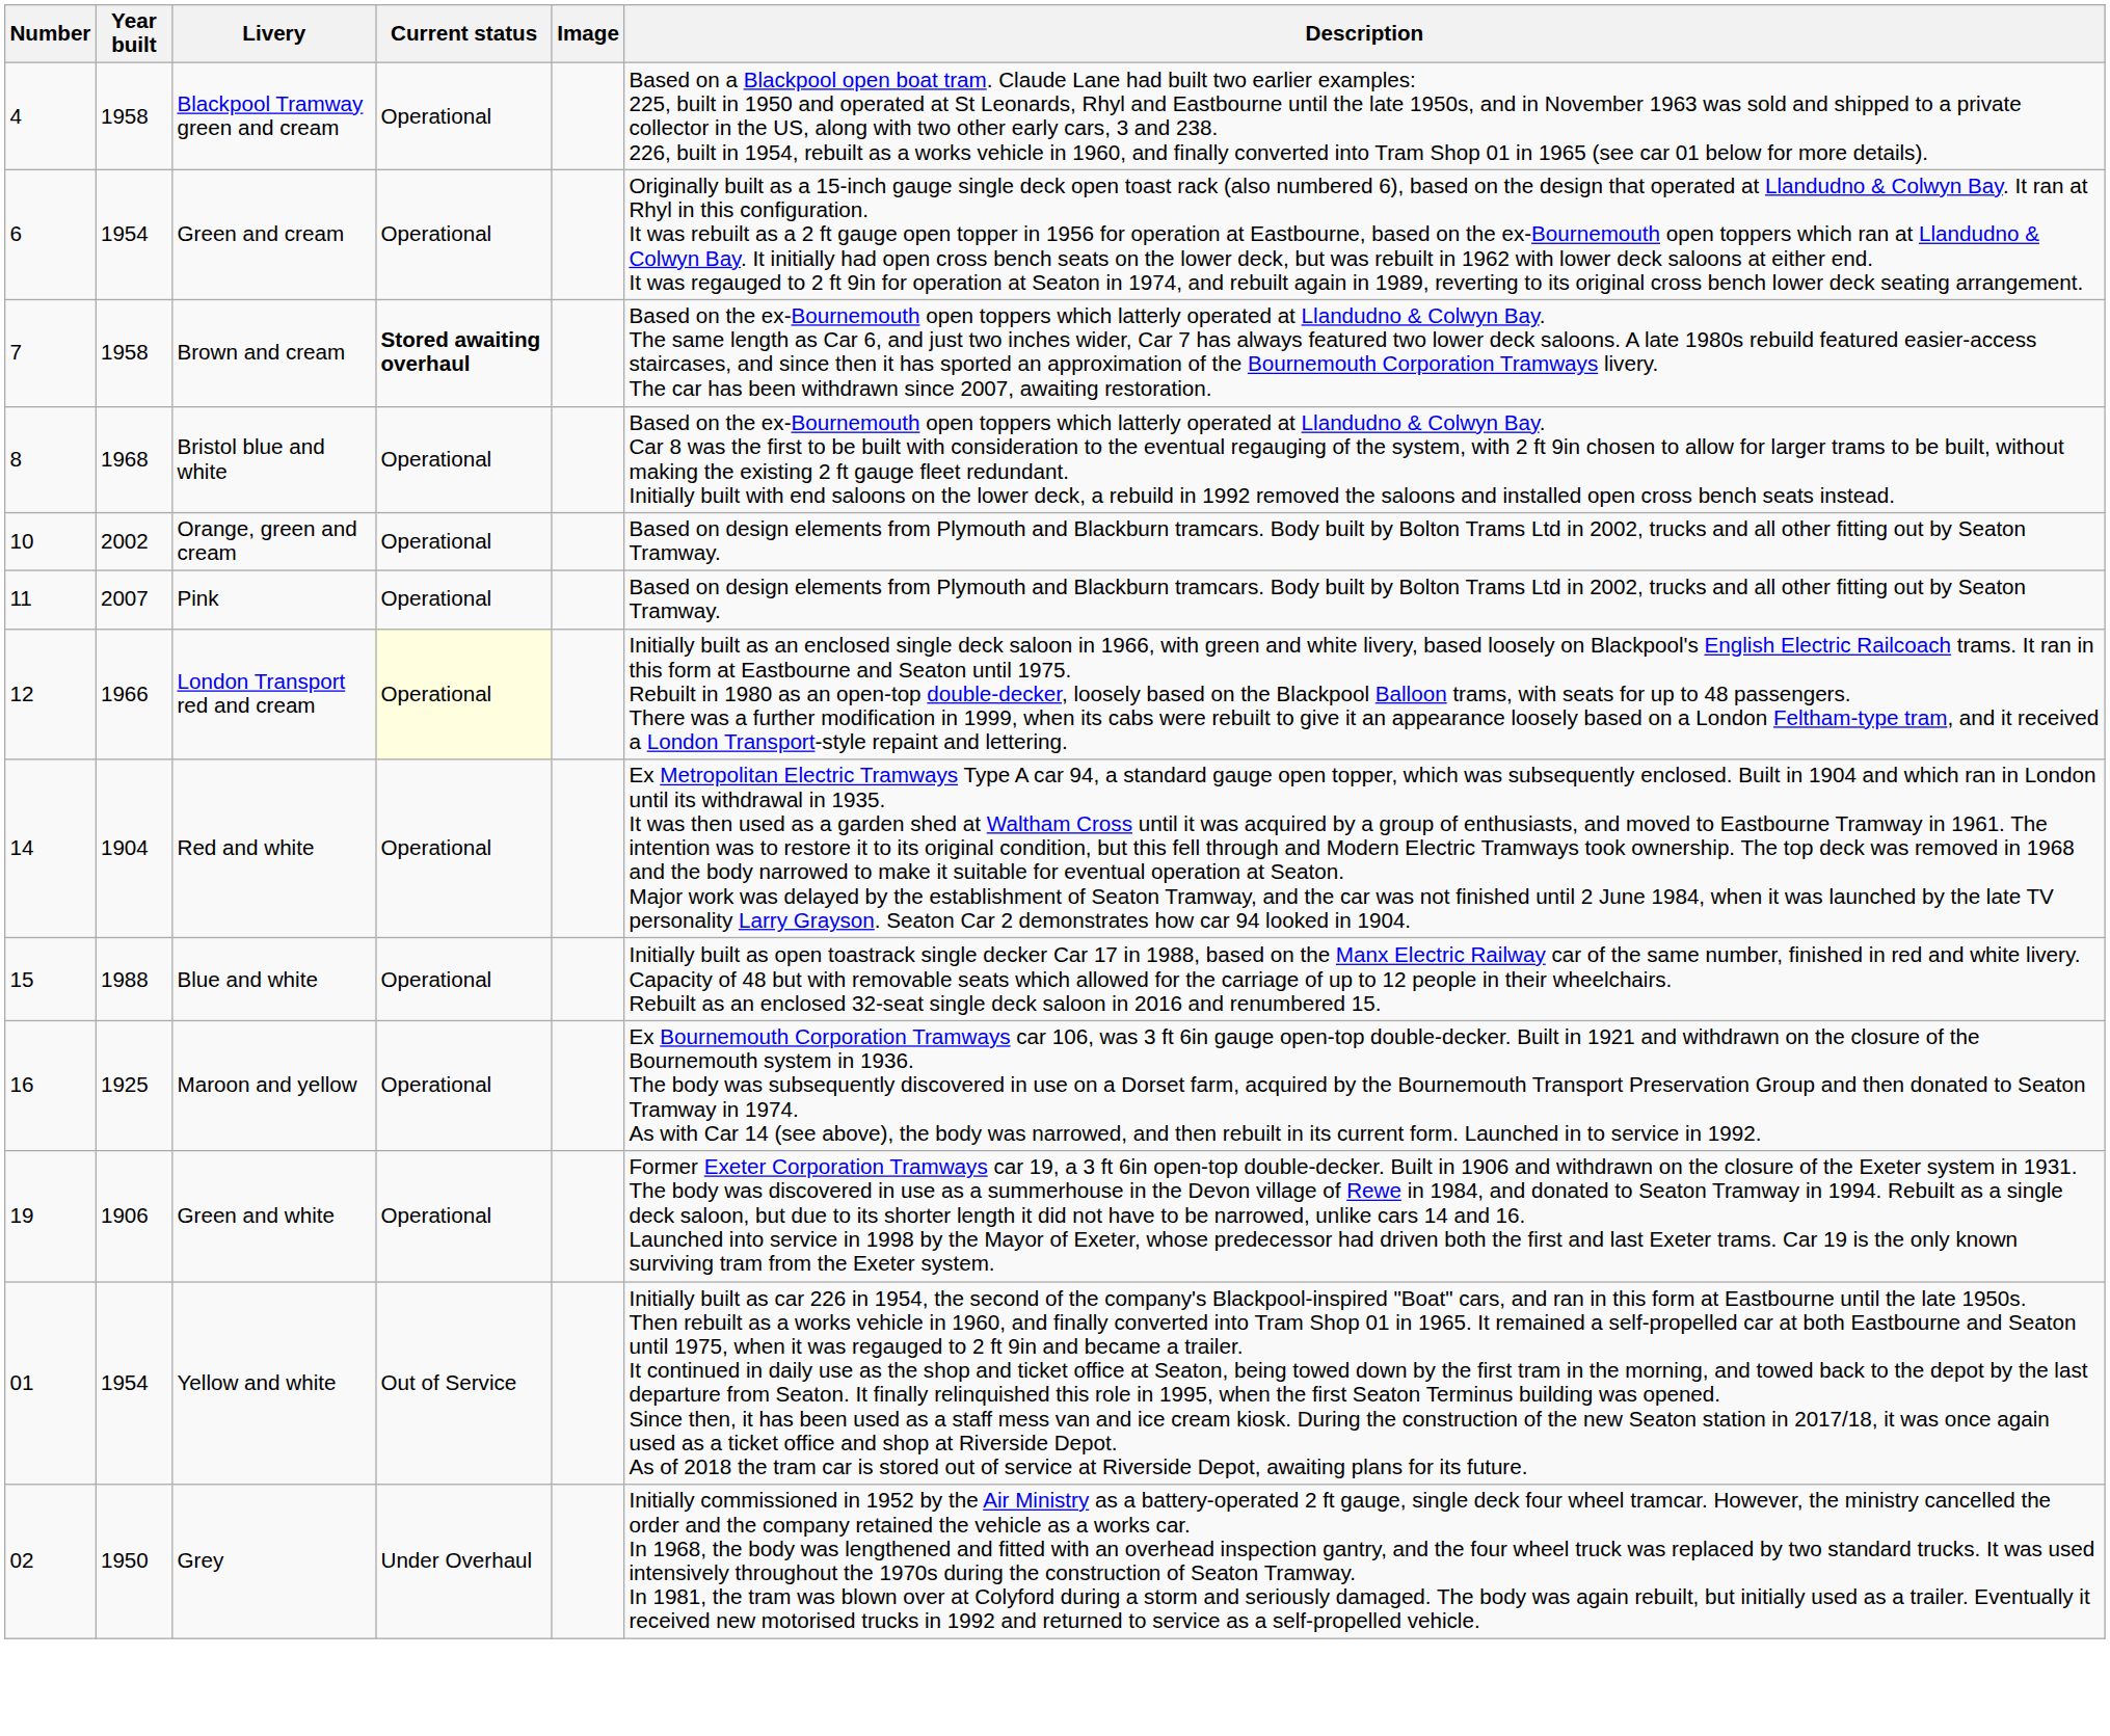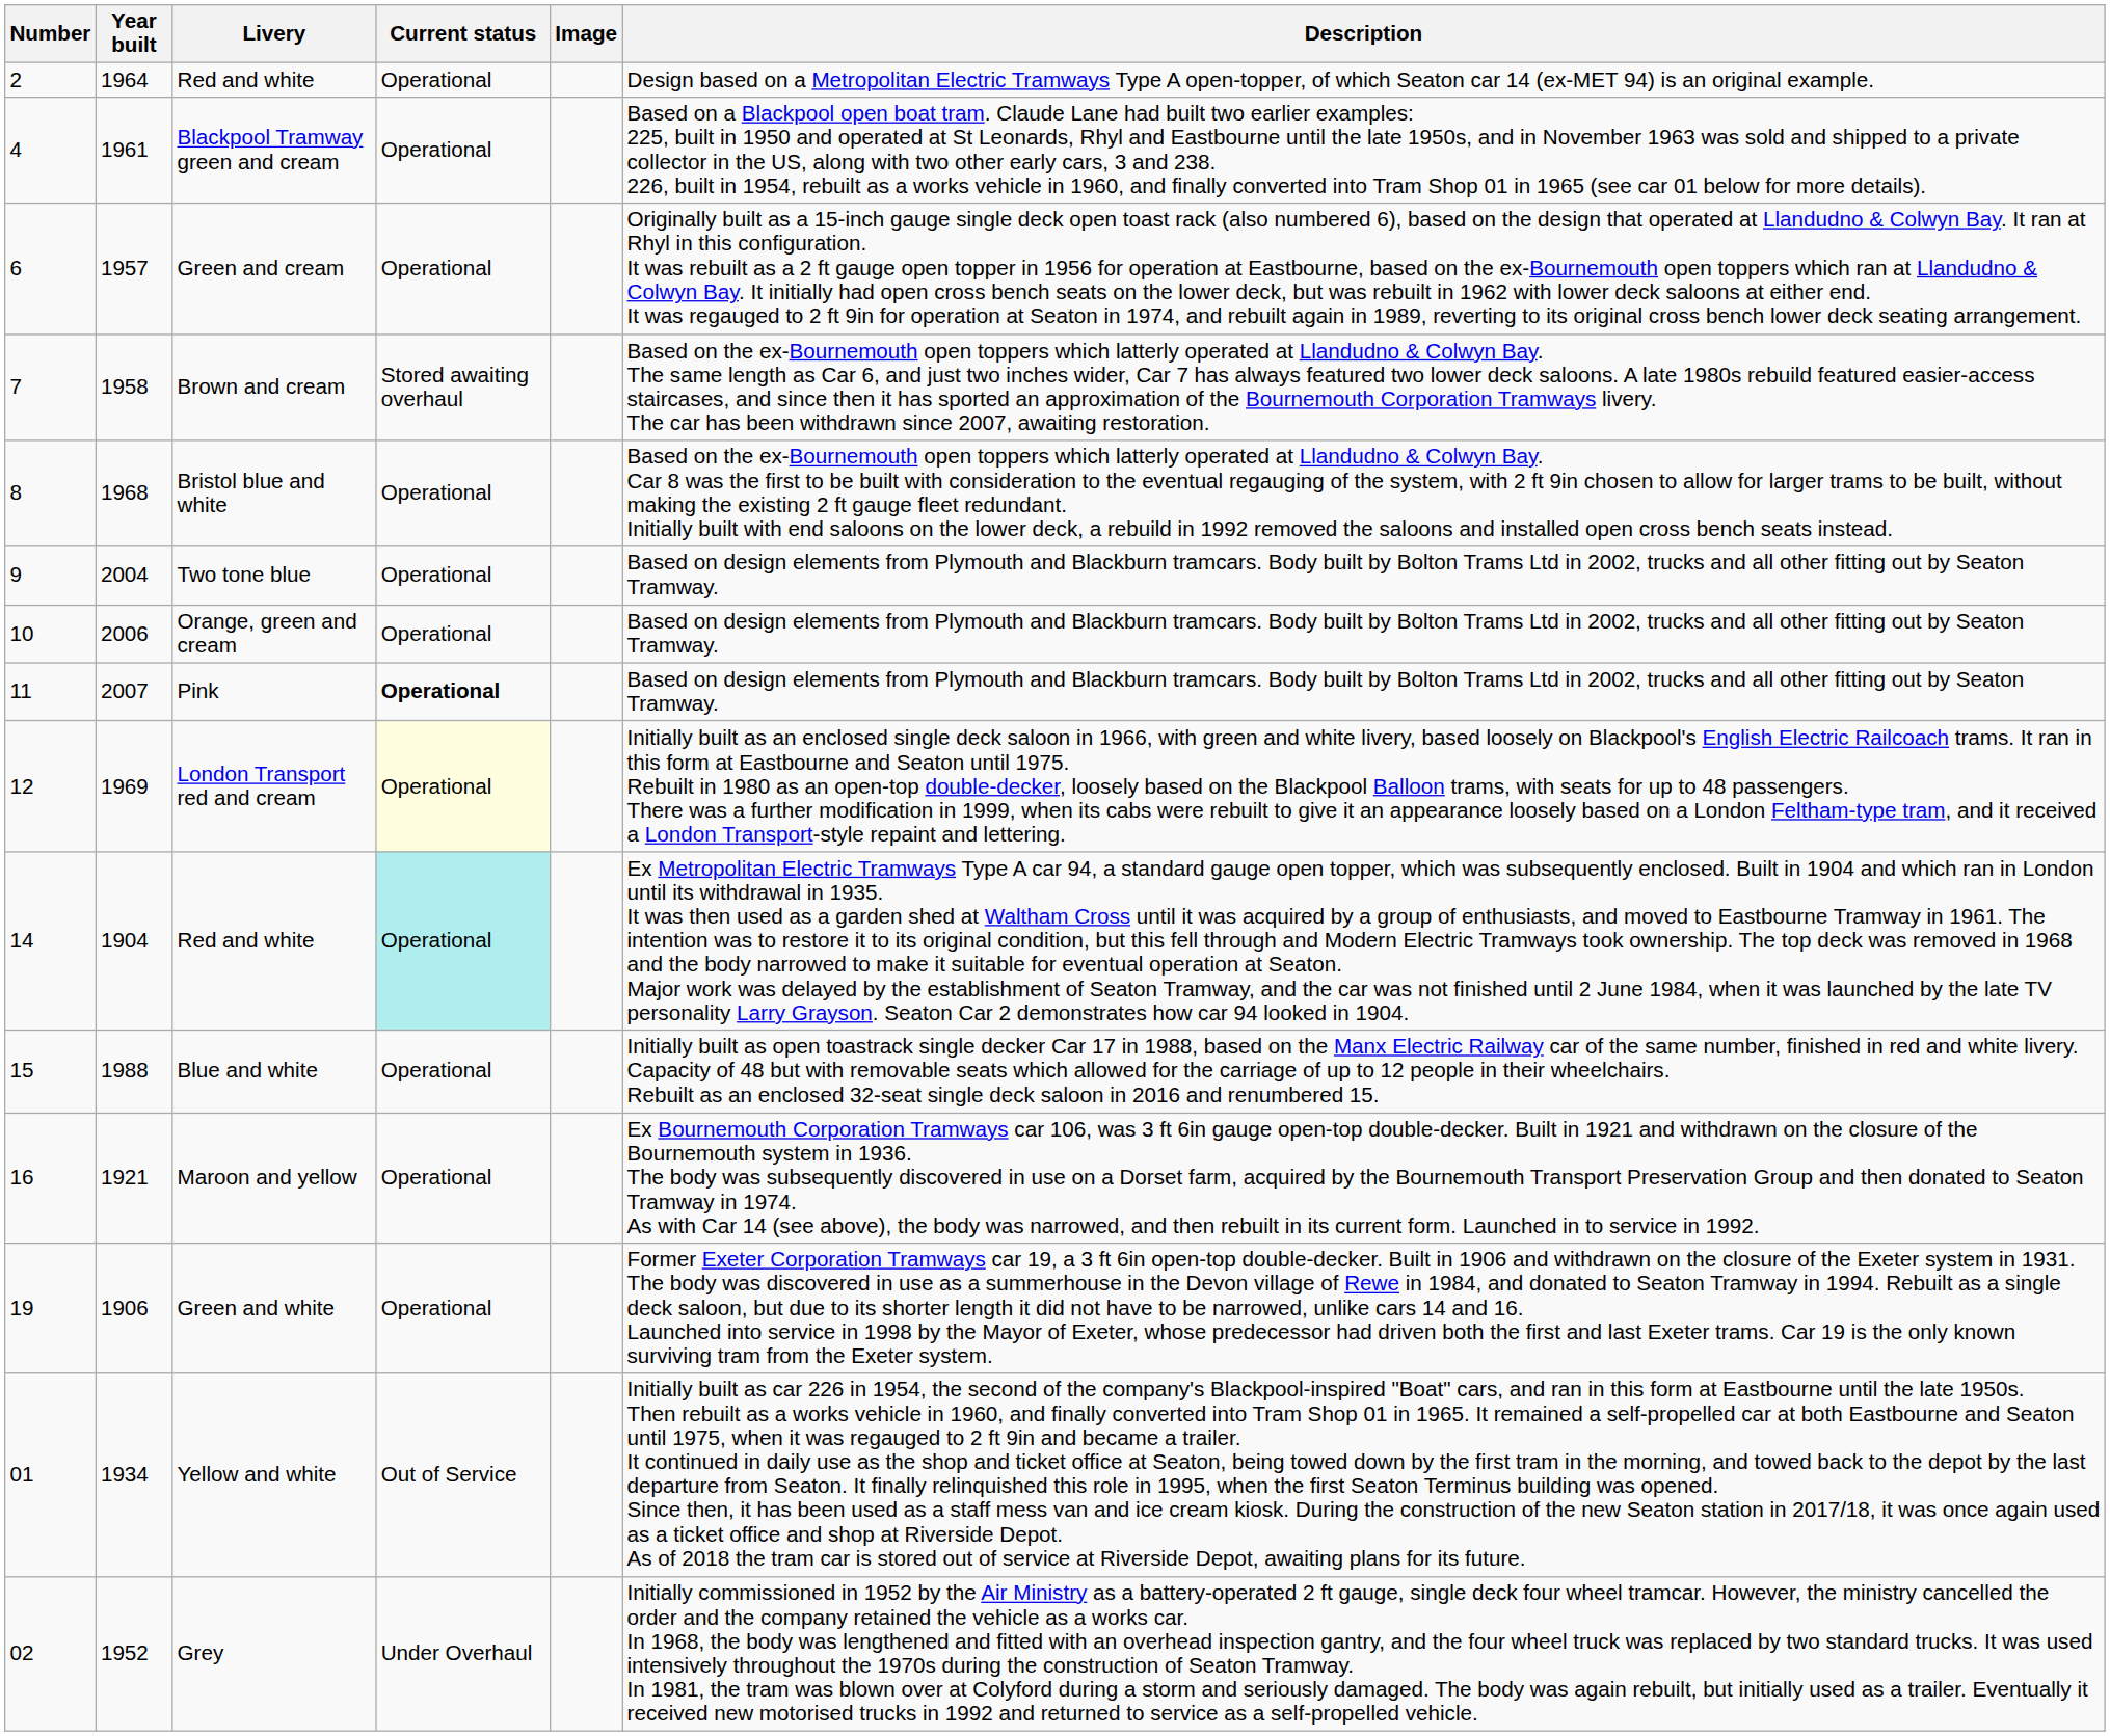+ row: 2 | 1964 | Red and white | Operational | Design based on a Metropolitan Electric Tramways Type A open-topper, of which Seaton car 14 (ex-MET 94) is an original example.
Blackpool Tramway green and cream | Year built: 1958 -> 1961
Green and cream | Year built: 1954 -> 1957
Brown and cream | Current status: bold -> normal
+ row: 9 | 2004 | Two tone blue | Operational | Based on design elements from Plymouth and Blackburn tramcars. Body built by Bolton Trams Ltd in 2002, trucks and all other fitting out by Seaton Tramway.
Orange, green and cream | Year built: 2002 -> 2006
Pink | Current status: normal -> bold
London Transport red and cream | Year built: 1966 -> 1969
14 / Red and white | Current status: no background -> paleturquoise background
Maroon and yellow | Year built: 1925 -> 1921
Yellow and white | Year built: 1954 -> 1934
Grey | Year built: 1950 -> 1952
